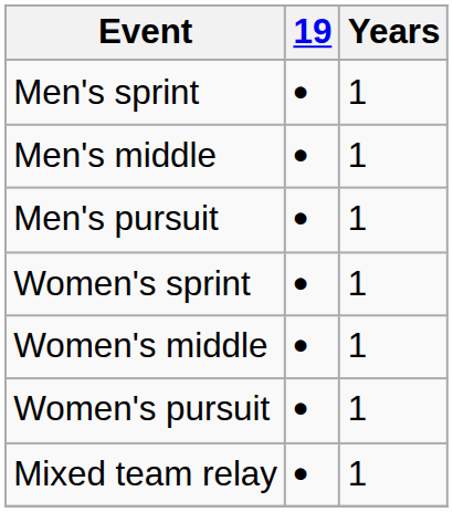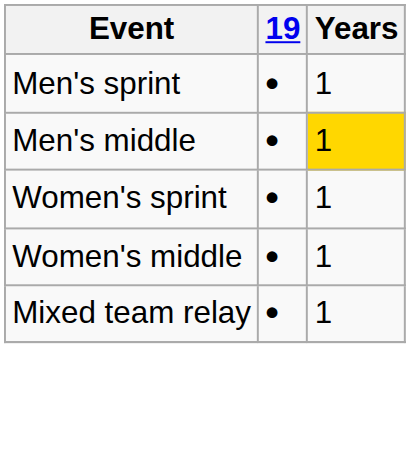Men's middle | Years: no background -> gold background
- row: Men's pursuit | • | 1
- row: Women's pursuit | • | 1
